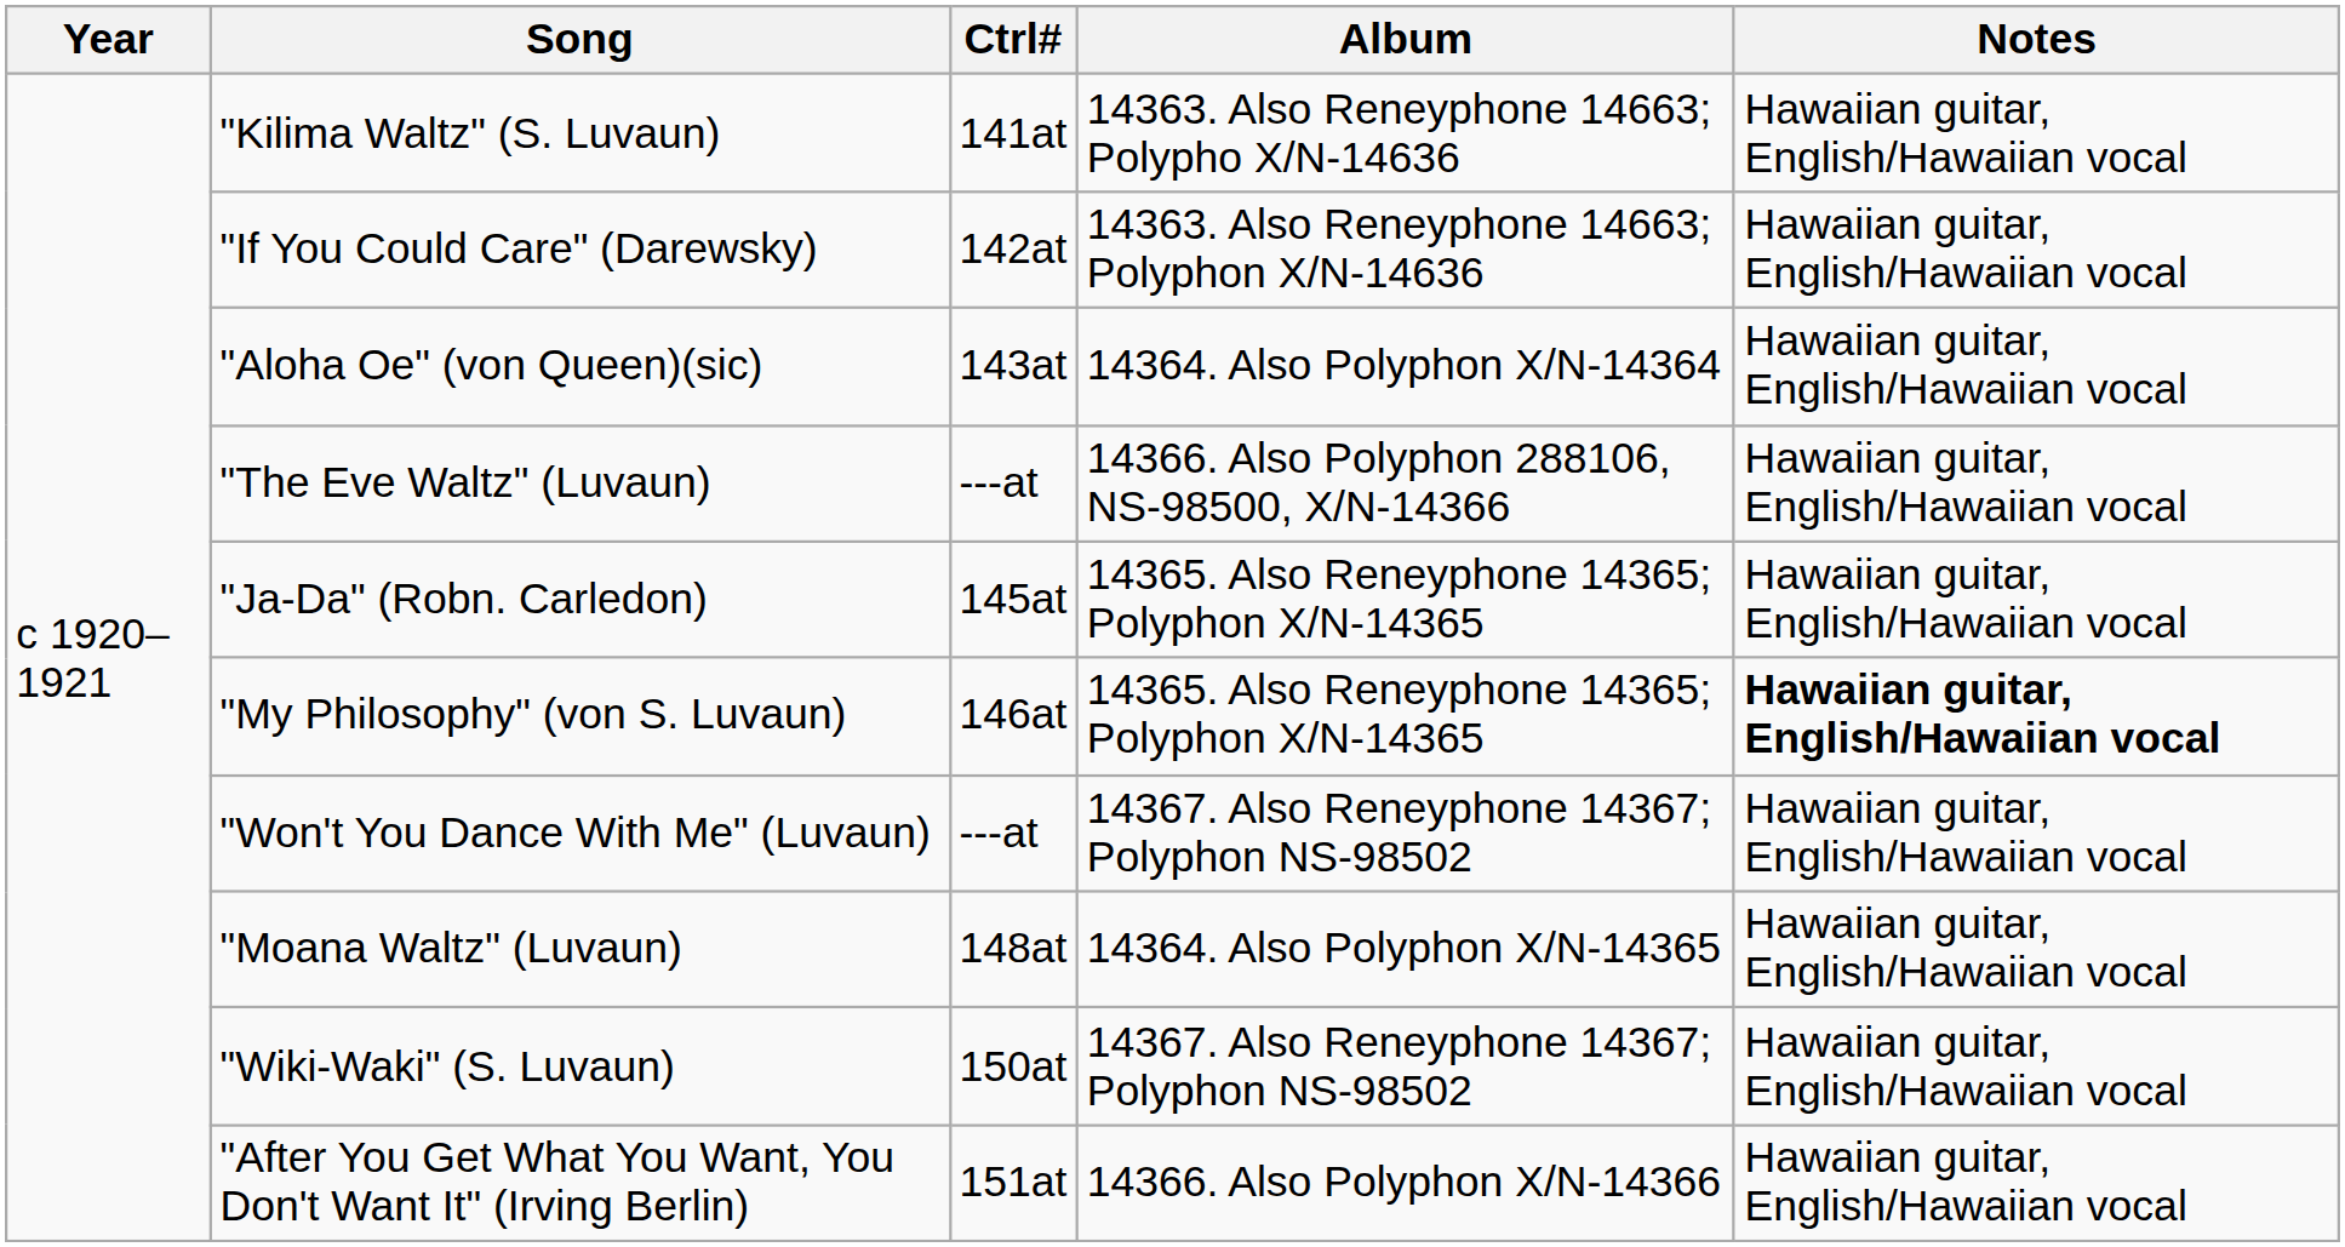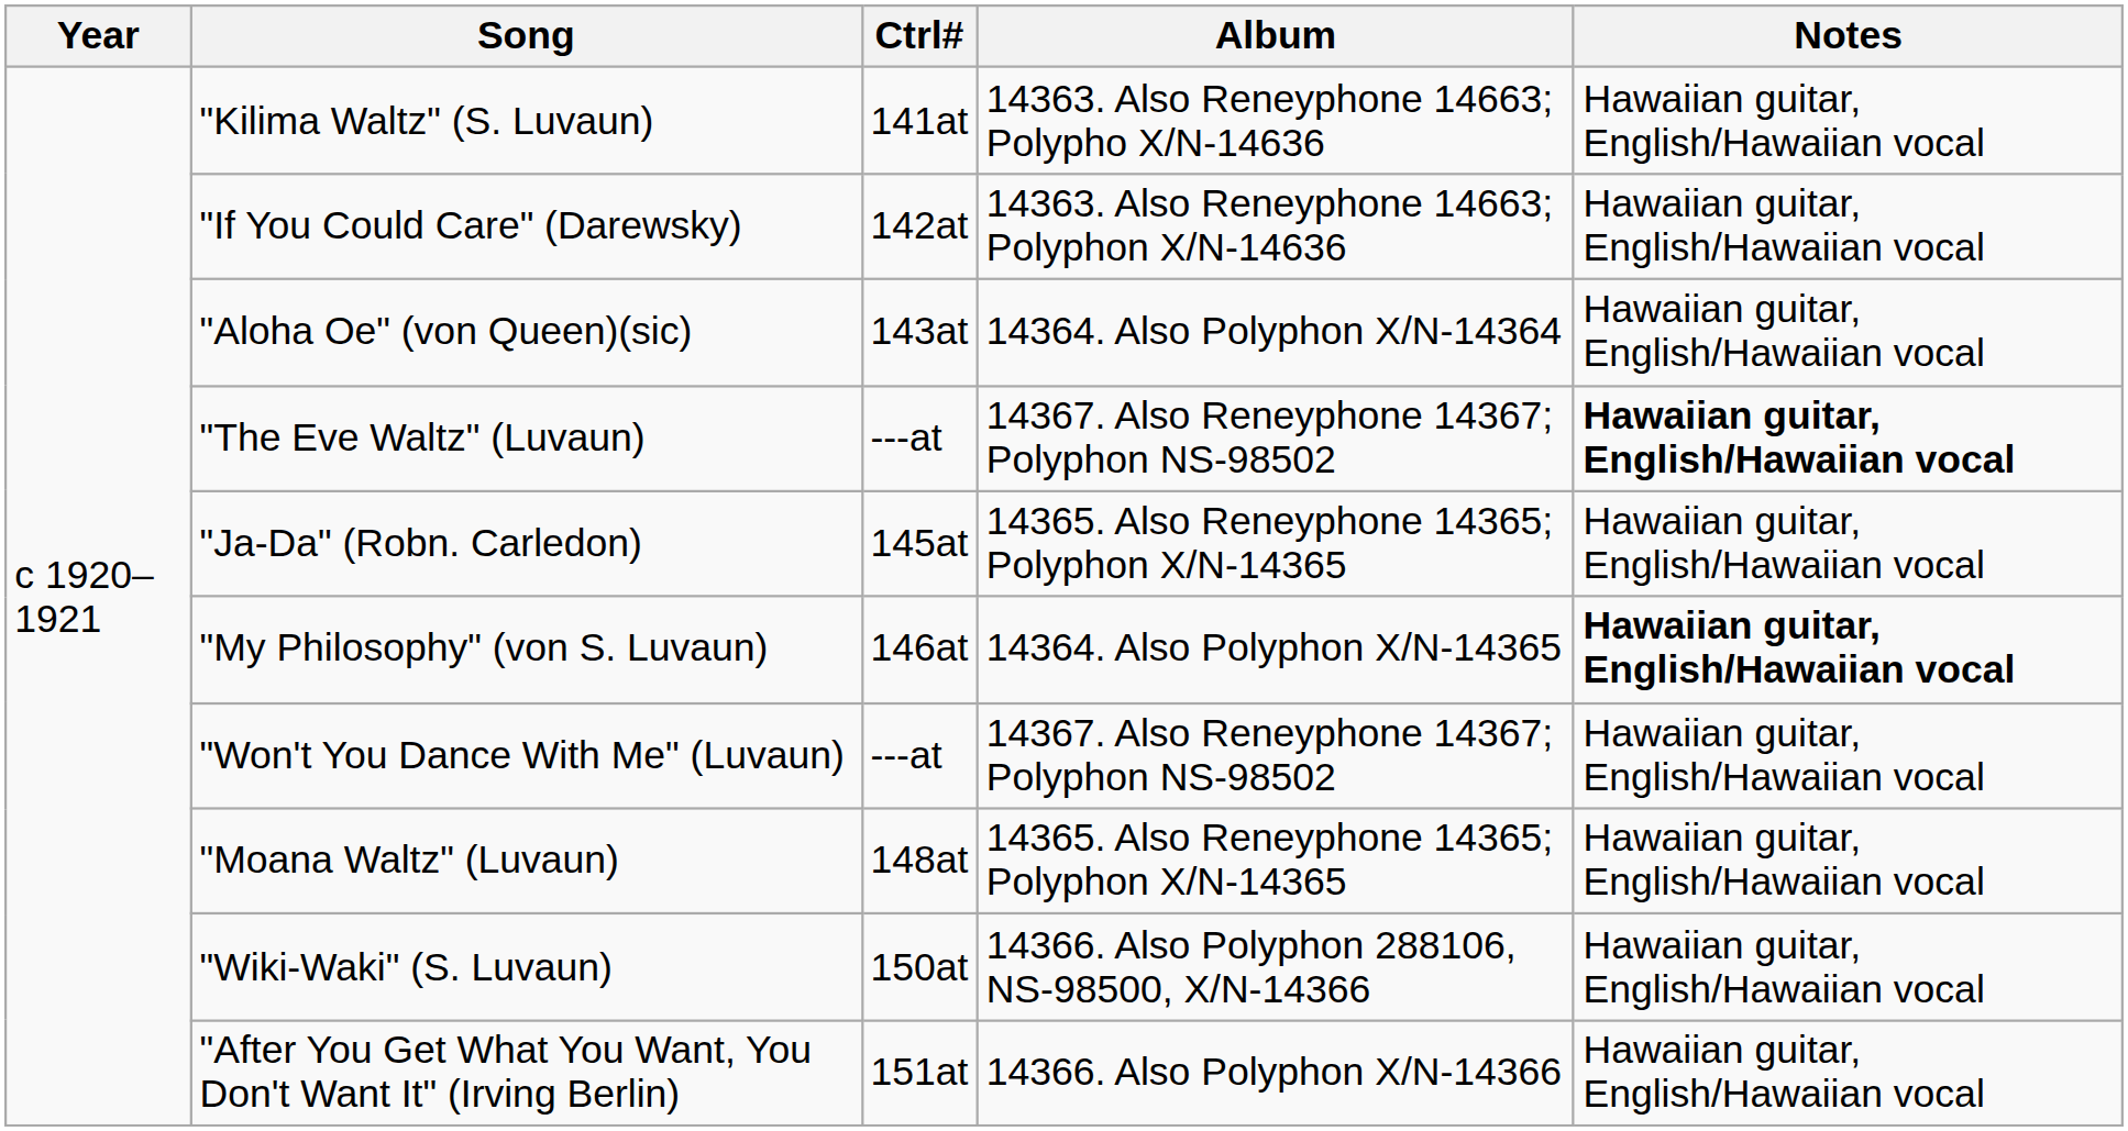"The Eve Waltz" (Luvaun) | Album: 14366. Also Polyphon 288106, NS-98500, X/N-14366 -> 14367. Also Reneyphone 14367; Polyphon NS-98502
"The Eve Waltz" (Luvaun) | Notes: normal -> bold
"My Philosophy" (von S. Luvaun) | Album: 14365. Also Reneyphone 14365; Polyphon X/N-14365 -> 14364. Also Polyphon X/N-14365
"Moana Waltz" (Luvaun) | Album: 14364. Also Polyphon X/N-14365 -> 14365. Also Reneyphone 14365; Polyphon X/N-14365
"Wiki-Waki" (S. Luvaun) | Album: 14367. Also Reneyphone 14367; Polyphon NS-98502 -> 14366. Also Polyphon 288106, NS-98500, X/N-14366
